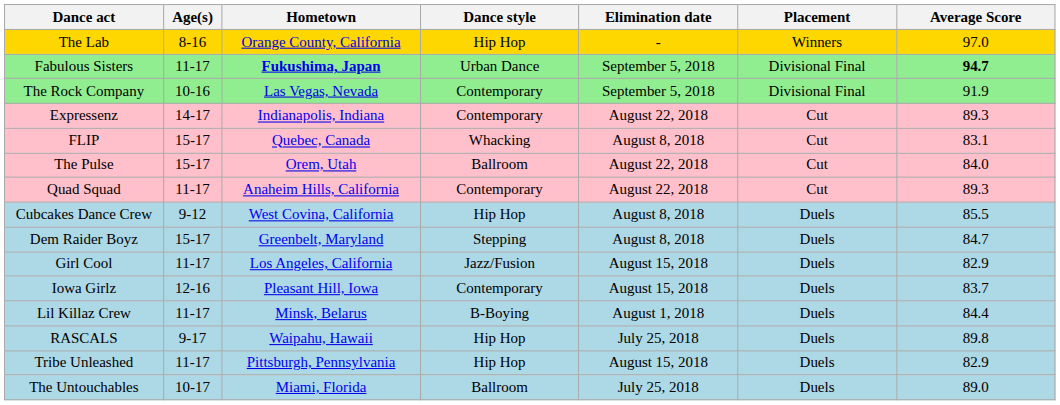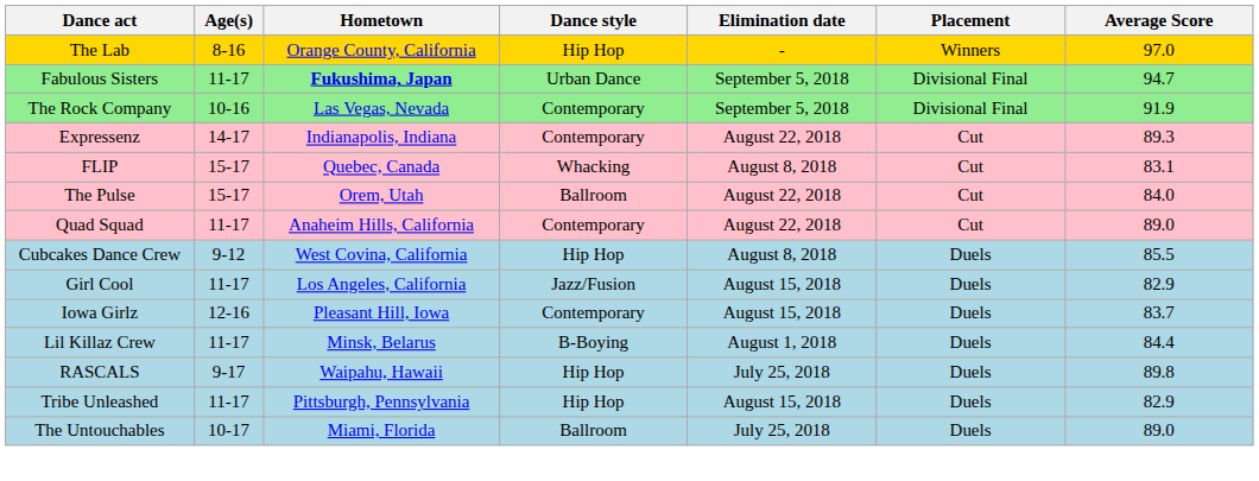Fabulous Sisters | Average Score: bold -> normal
Quad Squad | Average Score: 89.3 -> 89.0
- row: Dem Raider Boyz | 15-17 | Greenbelt, Maryland | Stepping | August 8, 2018 | Duels | 84.7
